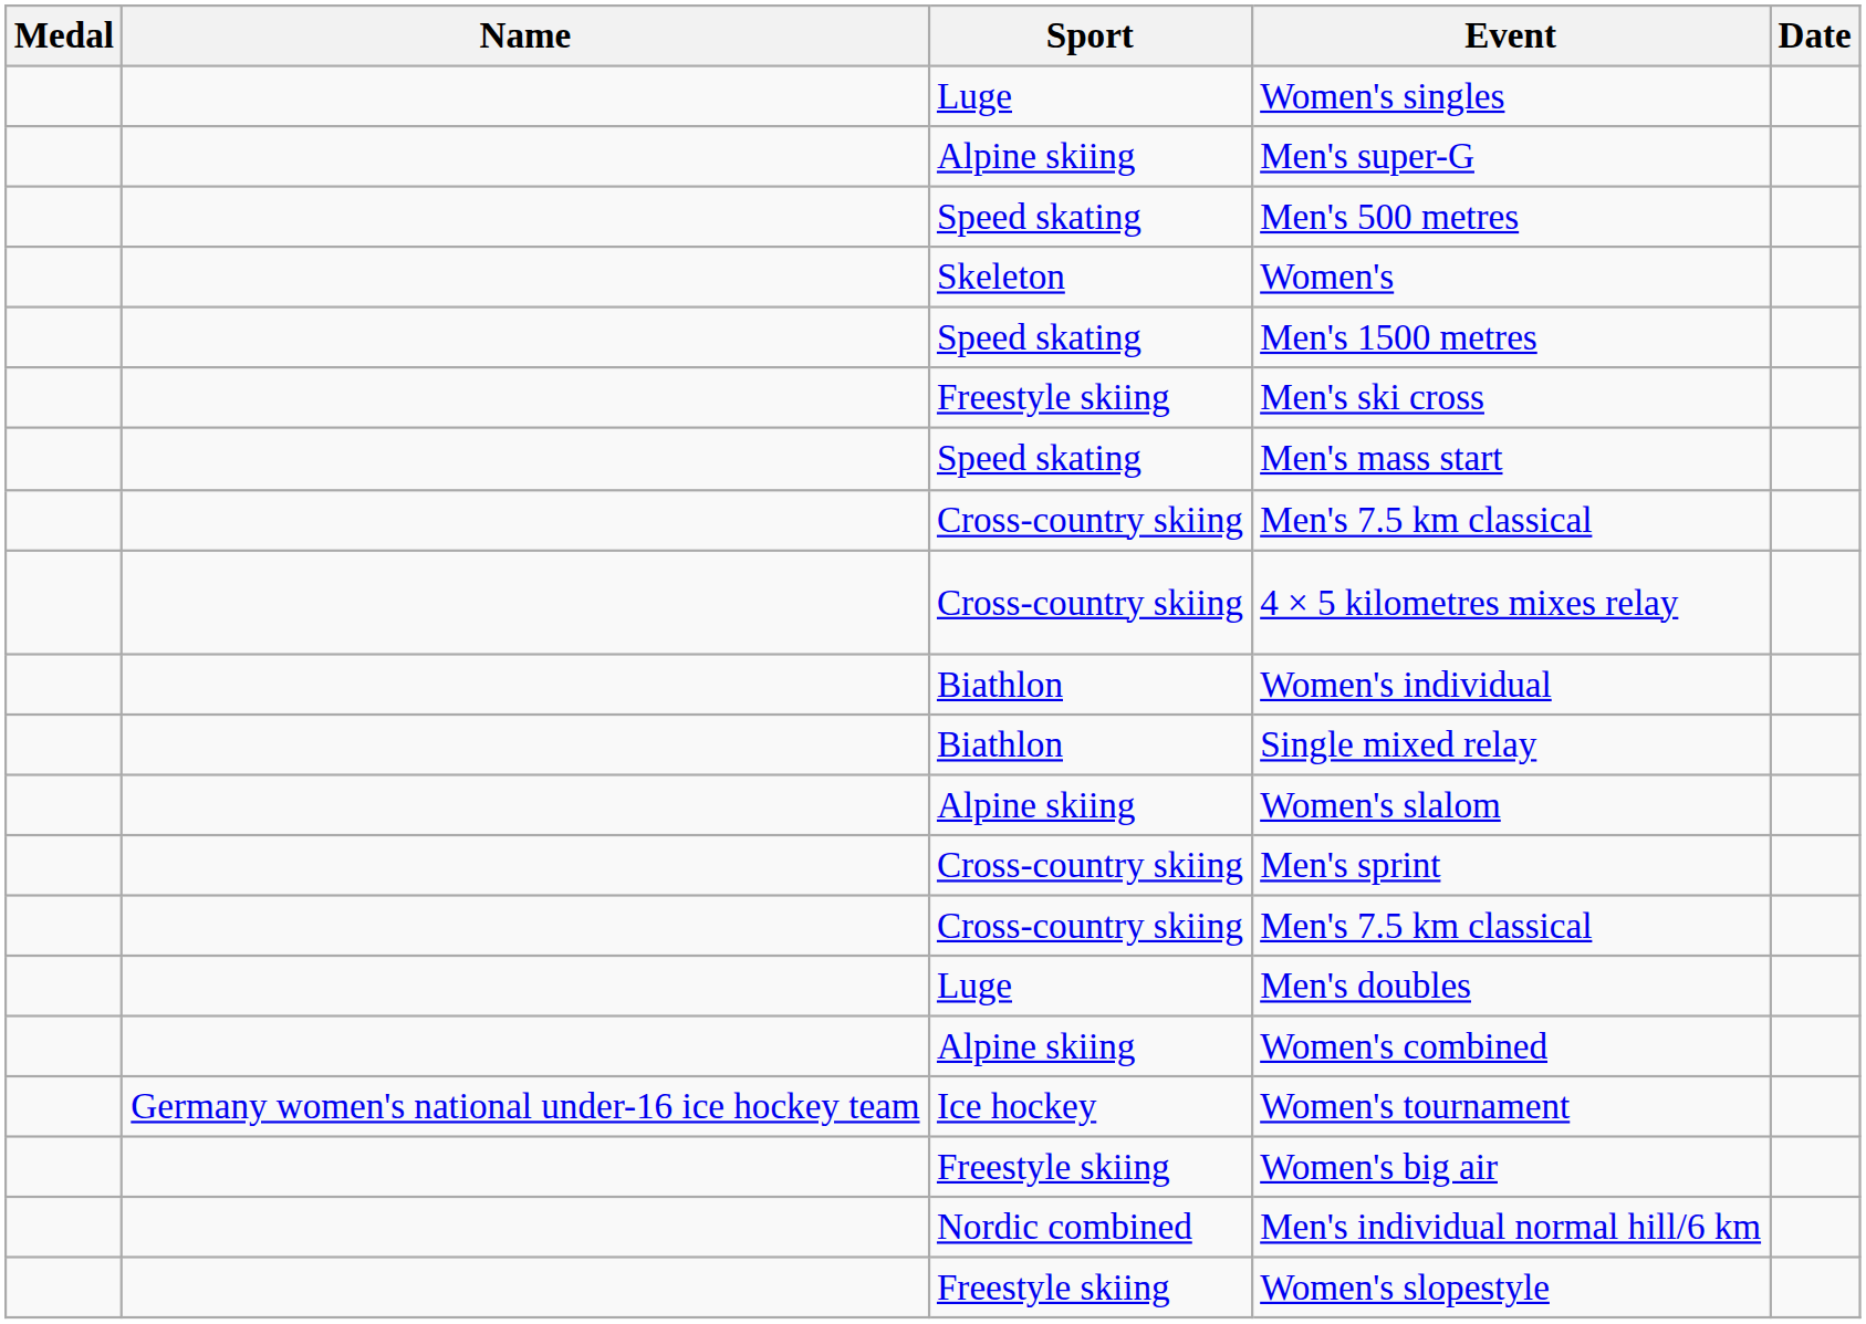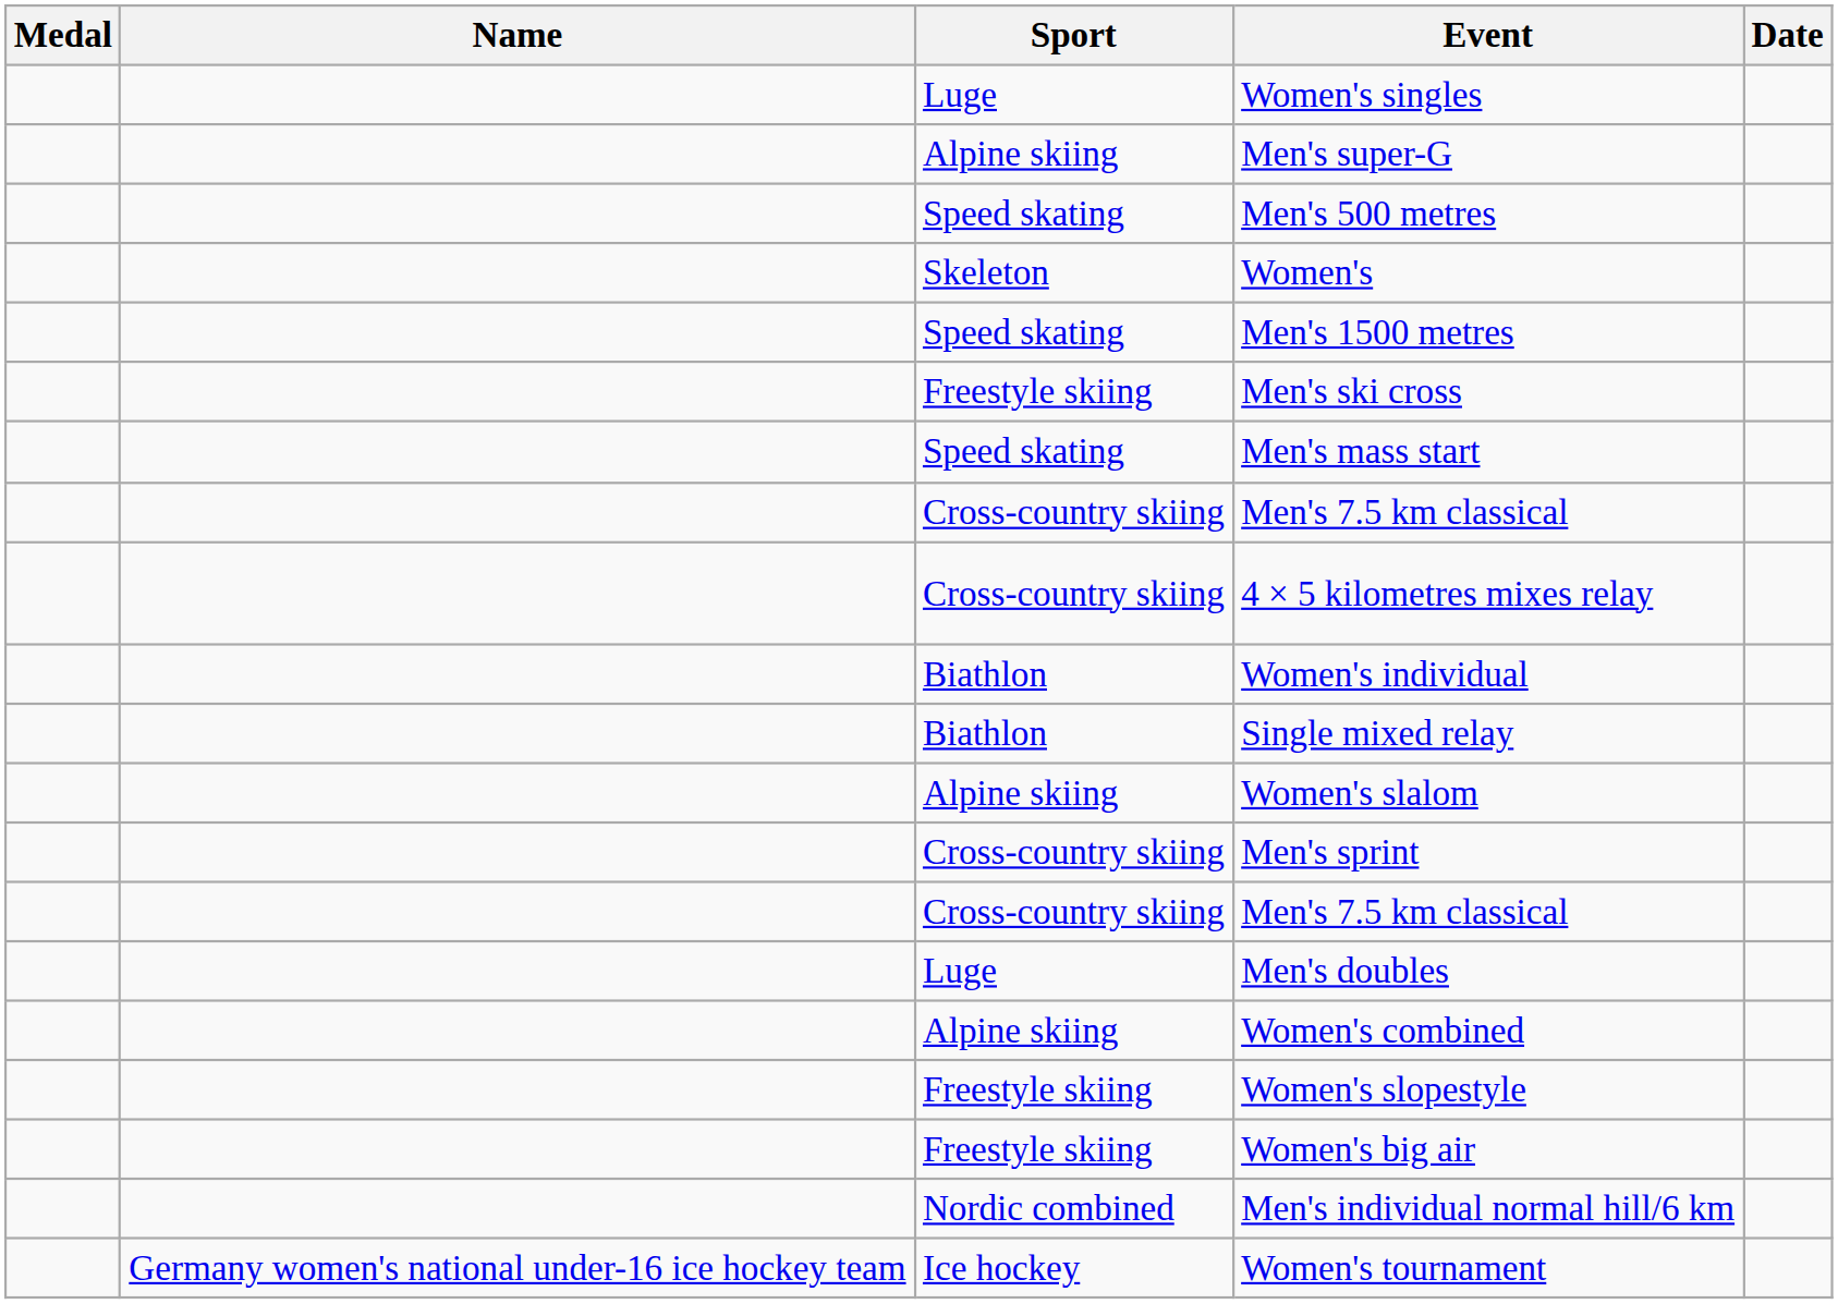rows swapped: Women's slopestyle <-> Women's tournament
